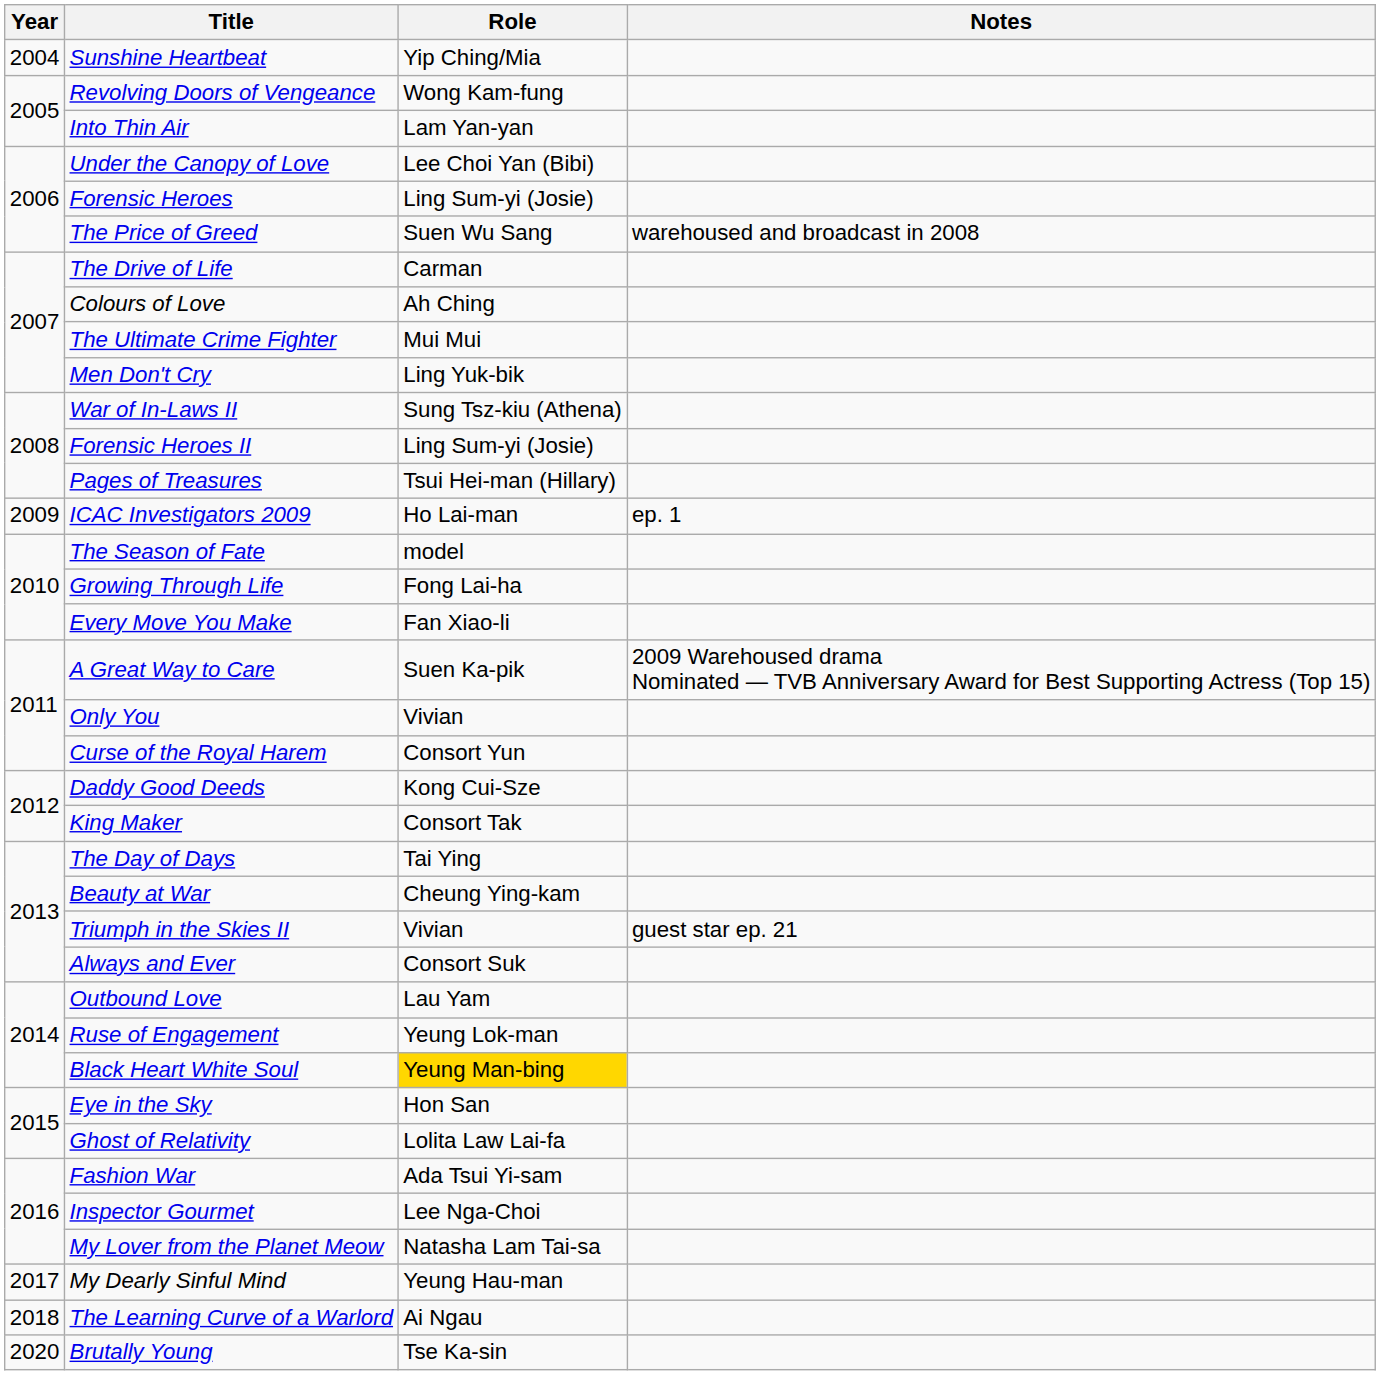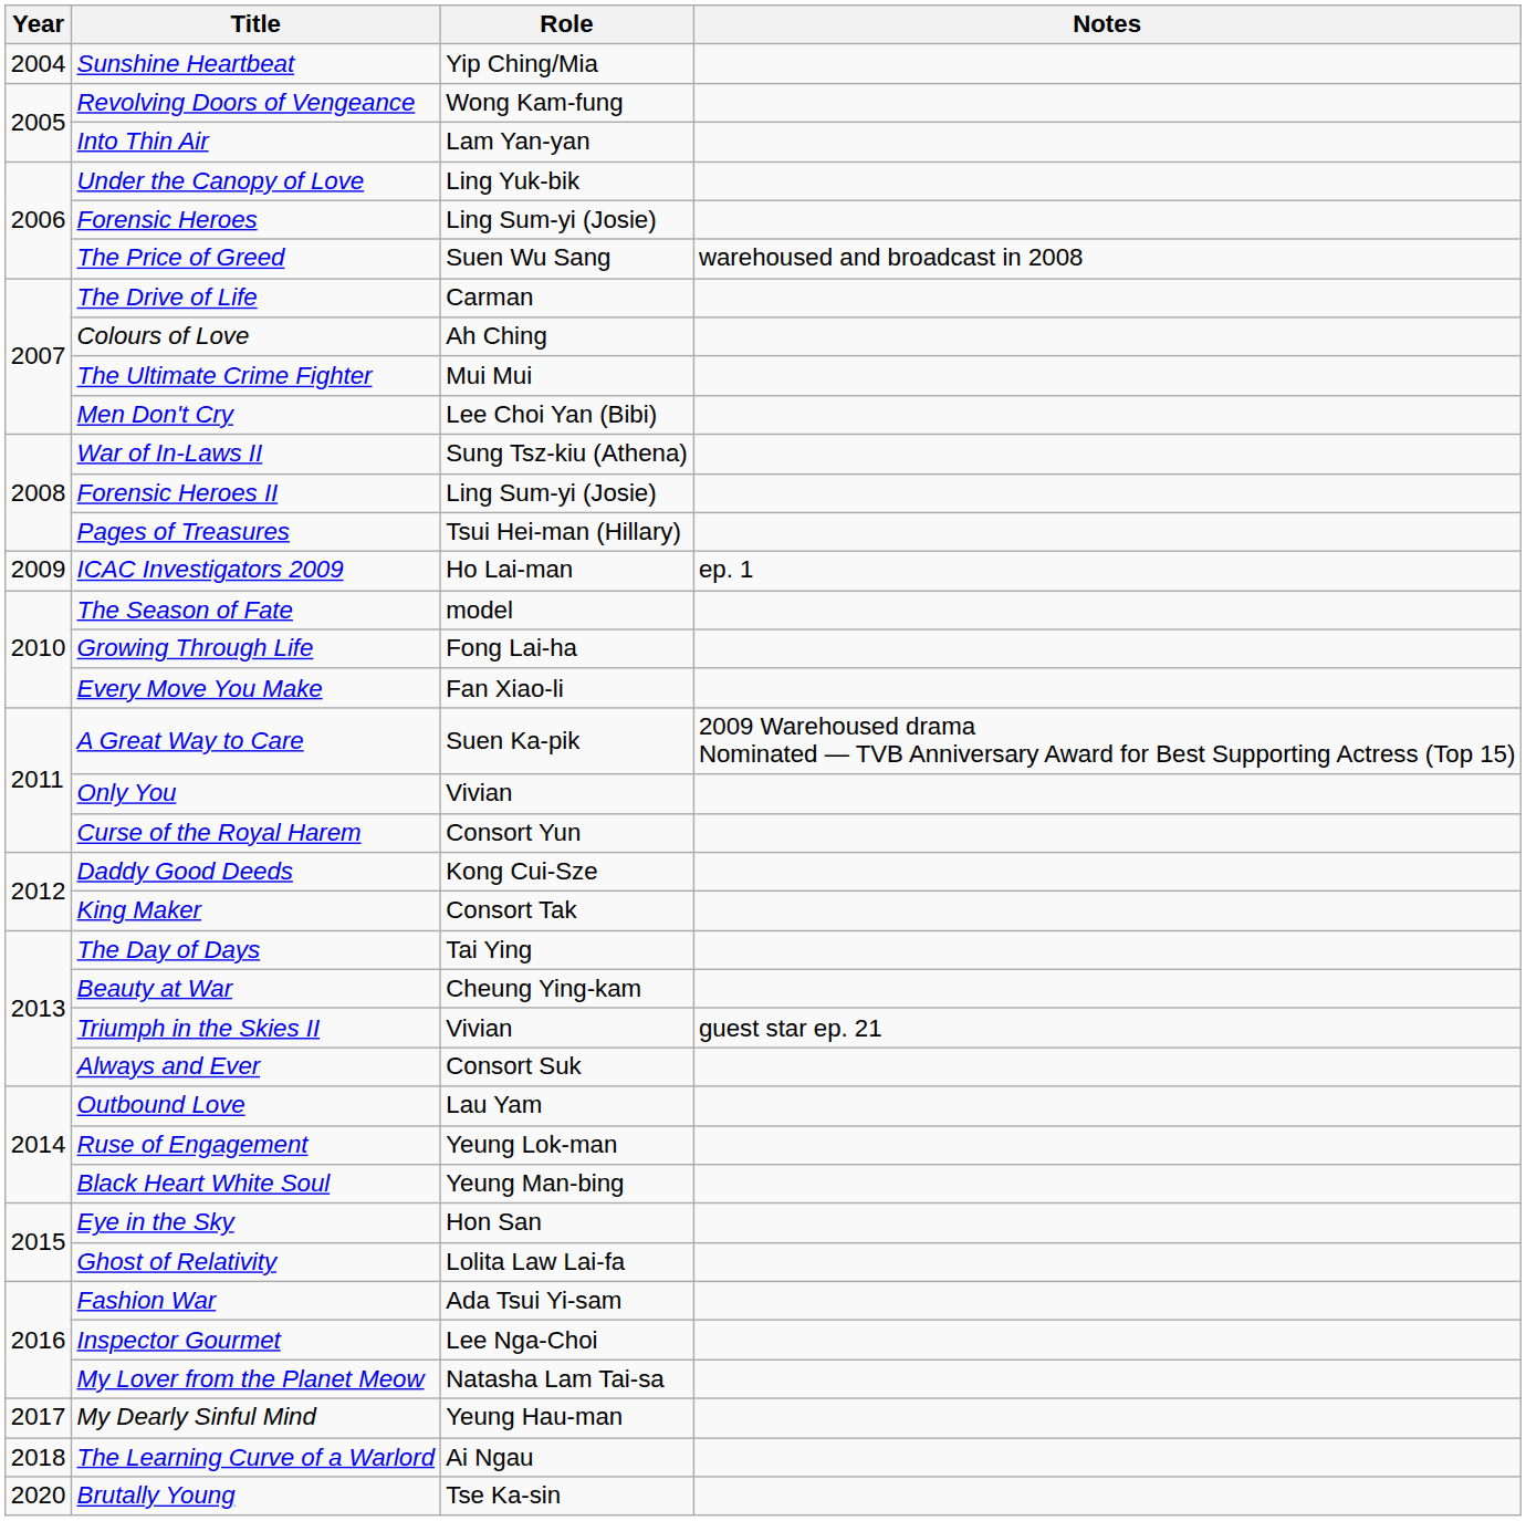Under the Canopy of Love | Role: Lee Choi Yan (Bibi) -> Ling Yuk-bik
Men Don't Cry | Role: Ling Yuk-bik -> Lee Choi Yan (Bibi)
Black Heart White Soul | Role: gold background -> no background
